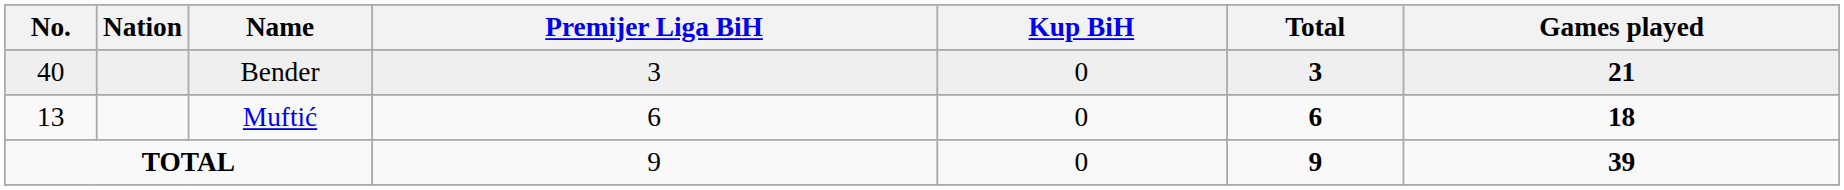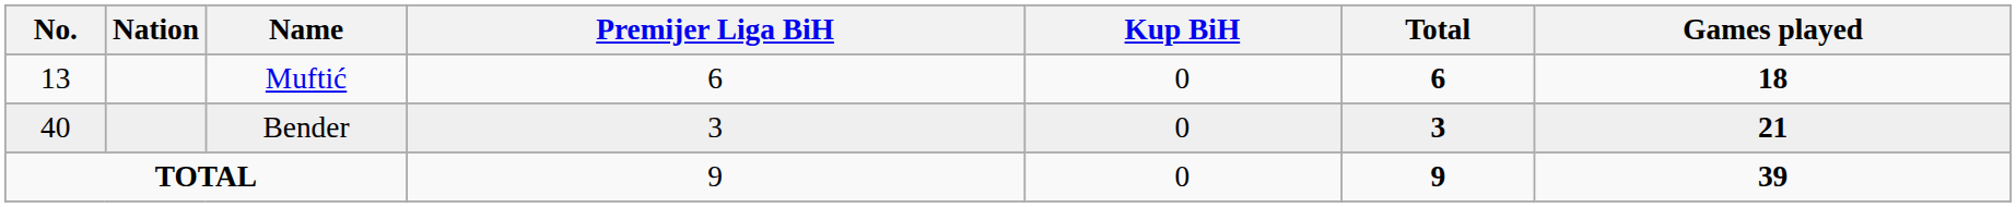rows swapped: Muftić <-> Bender
